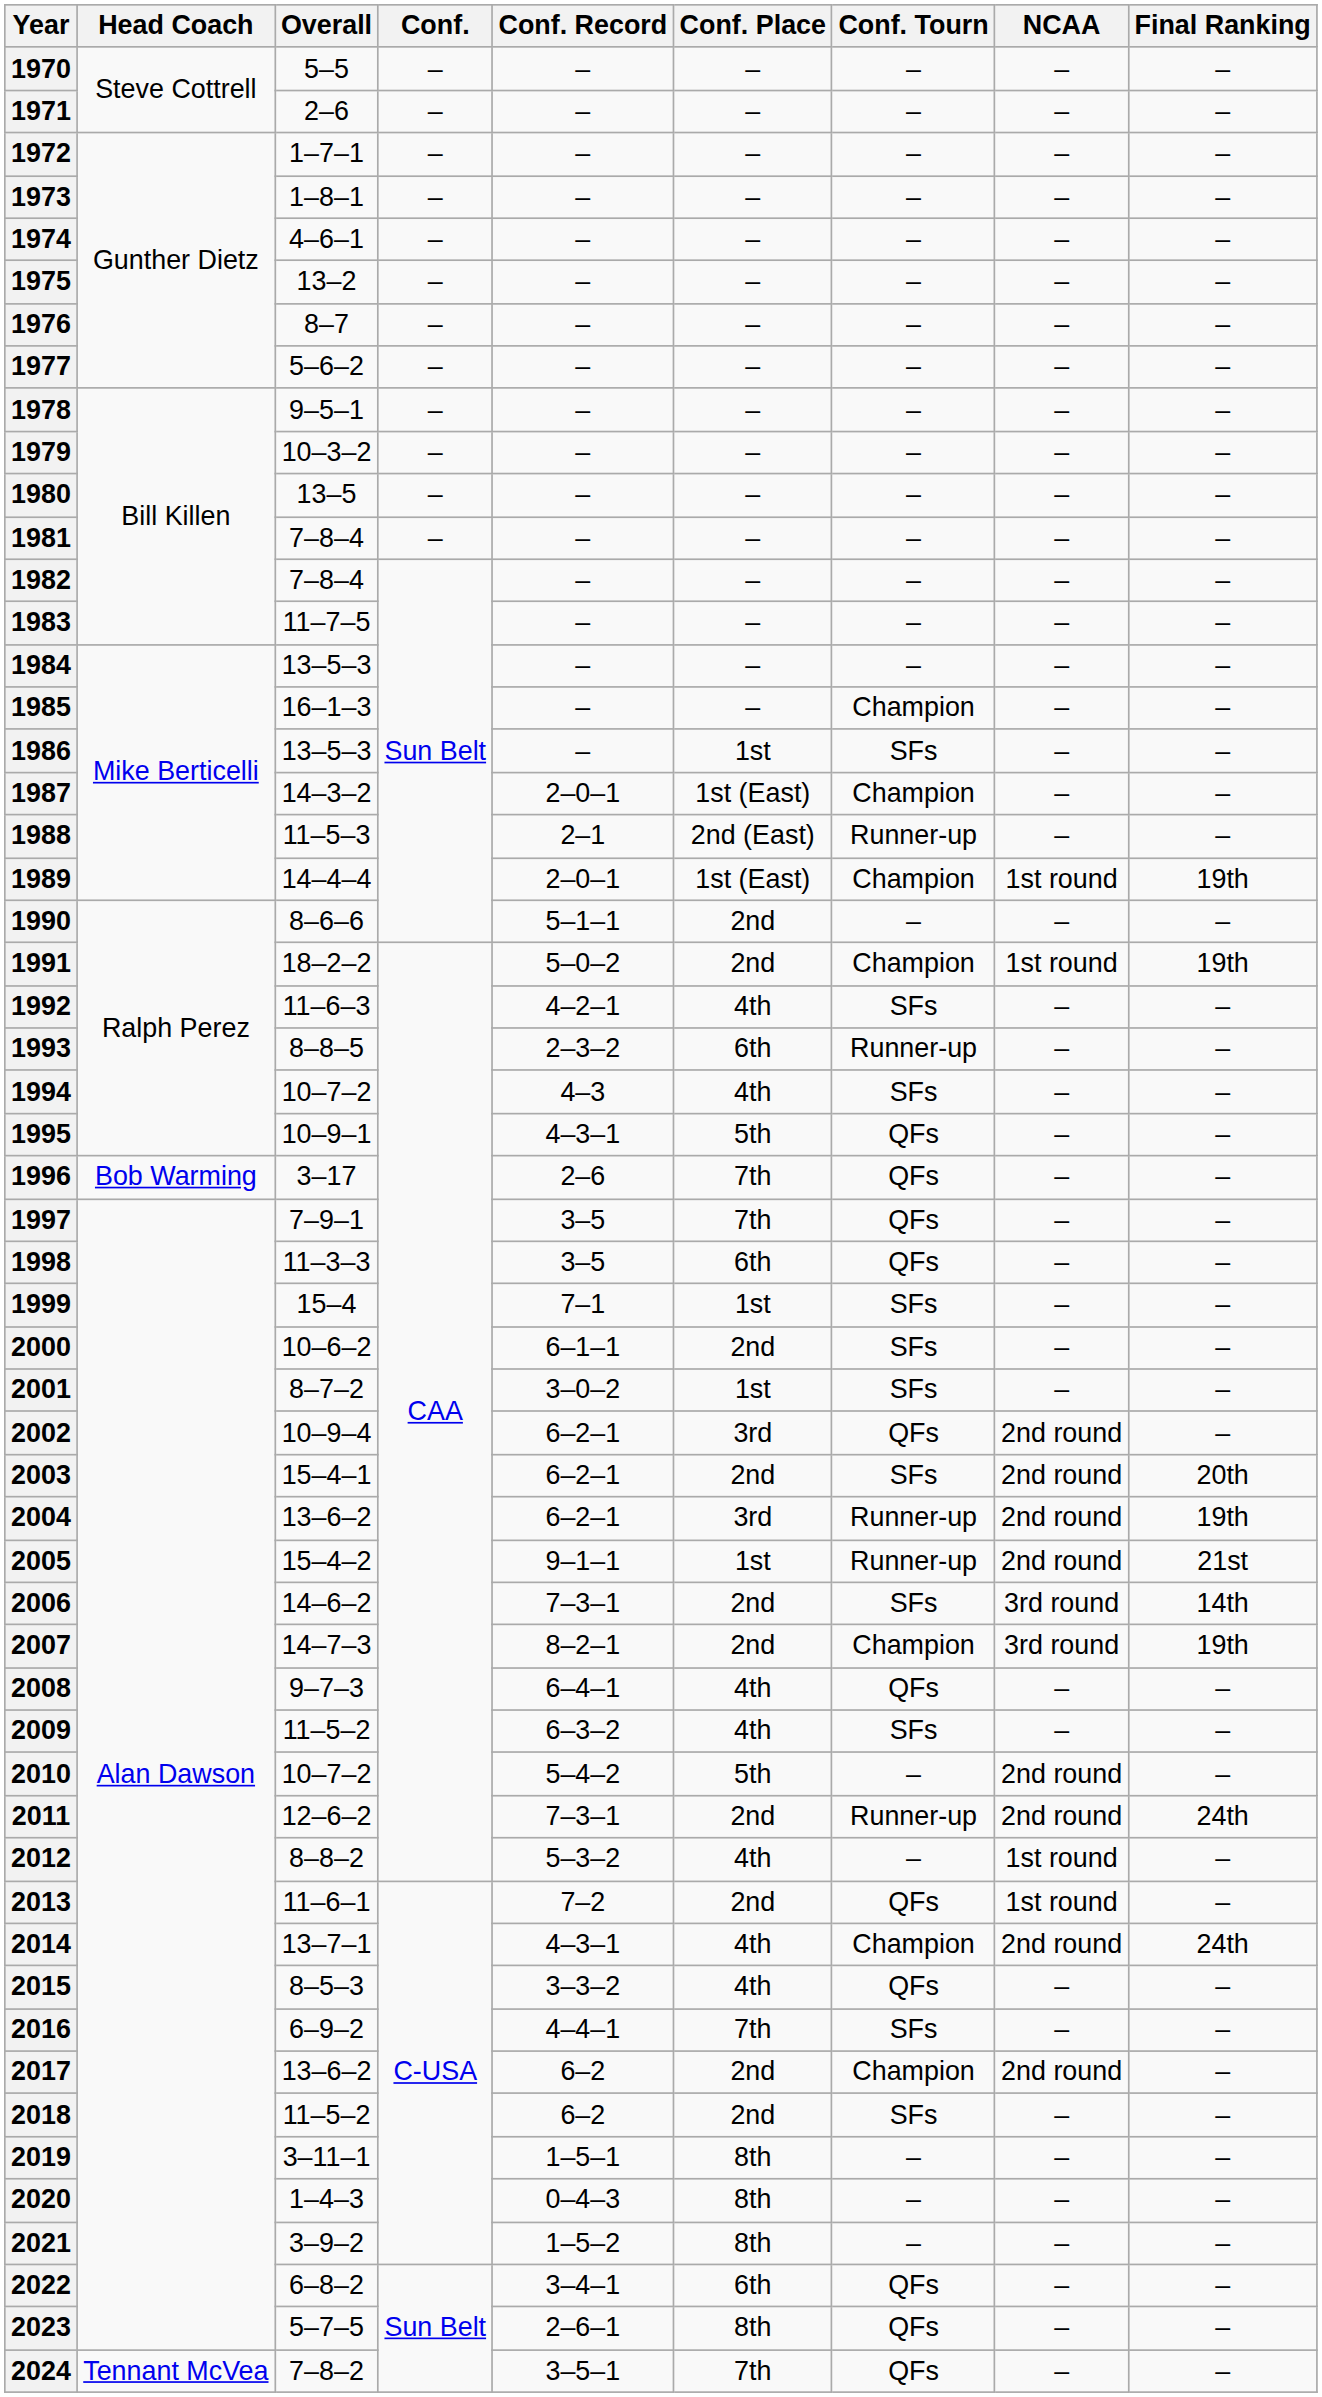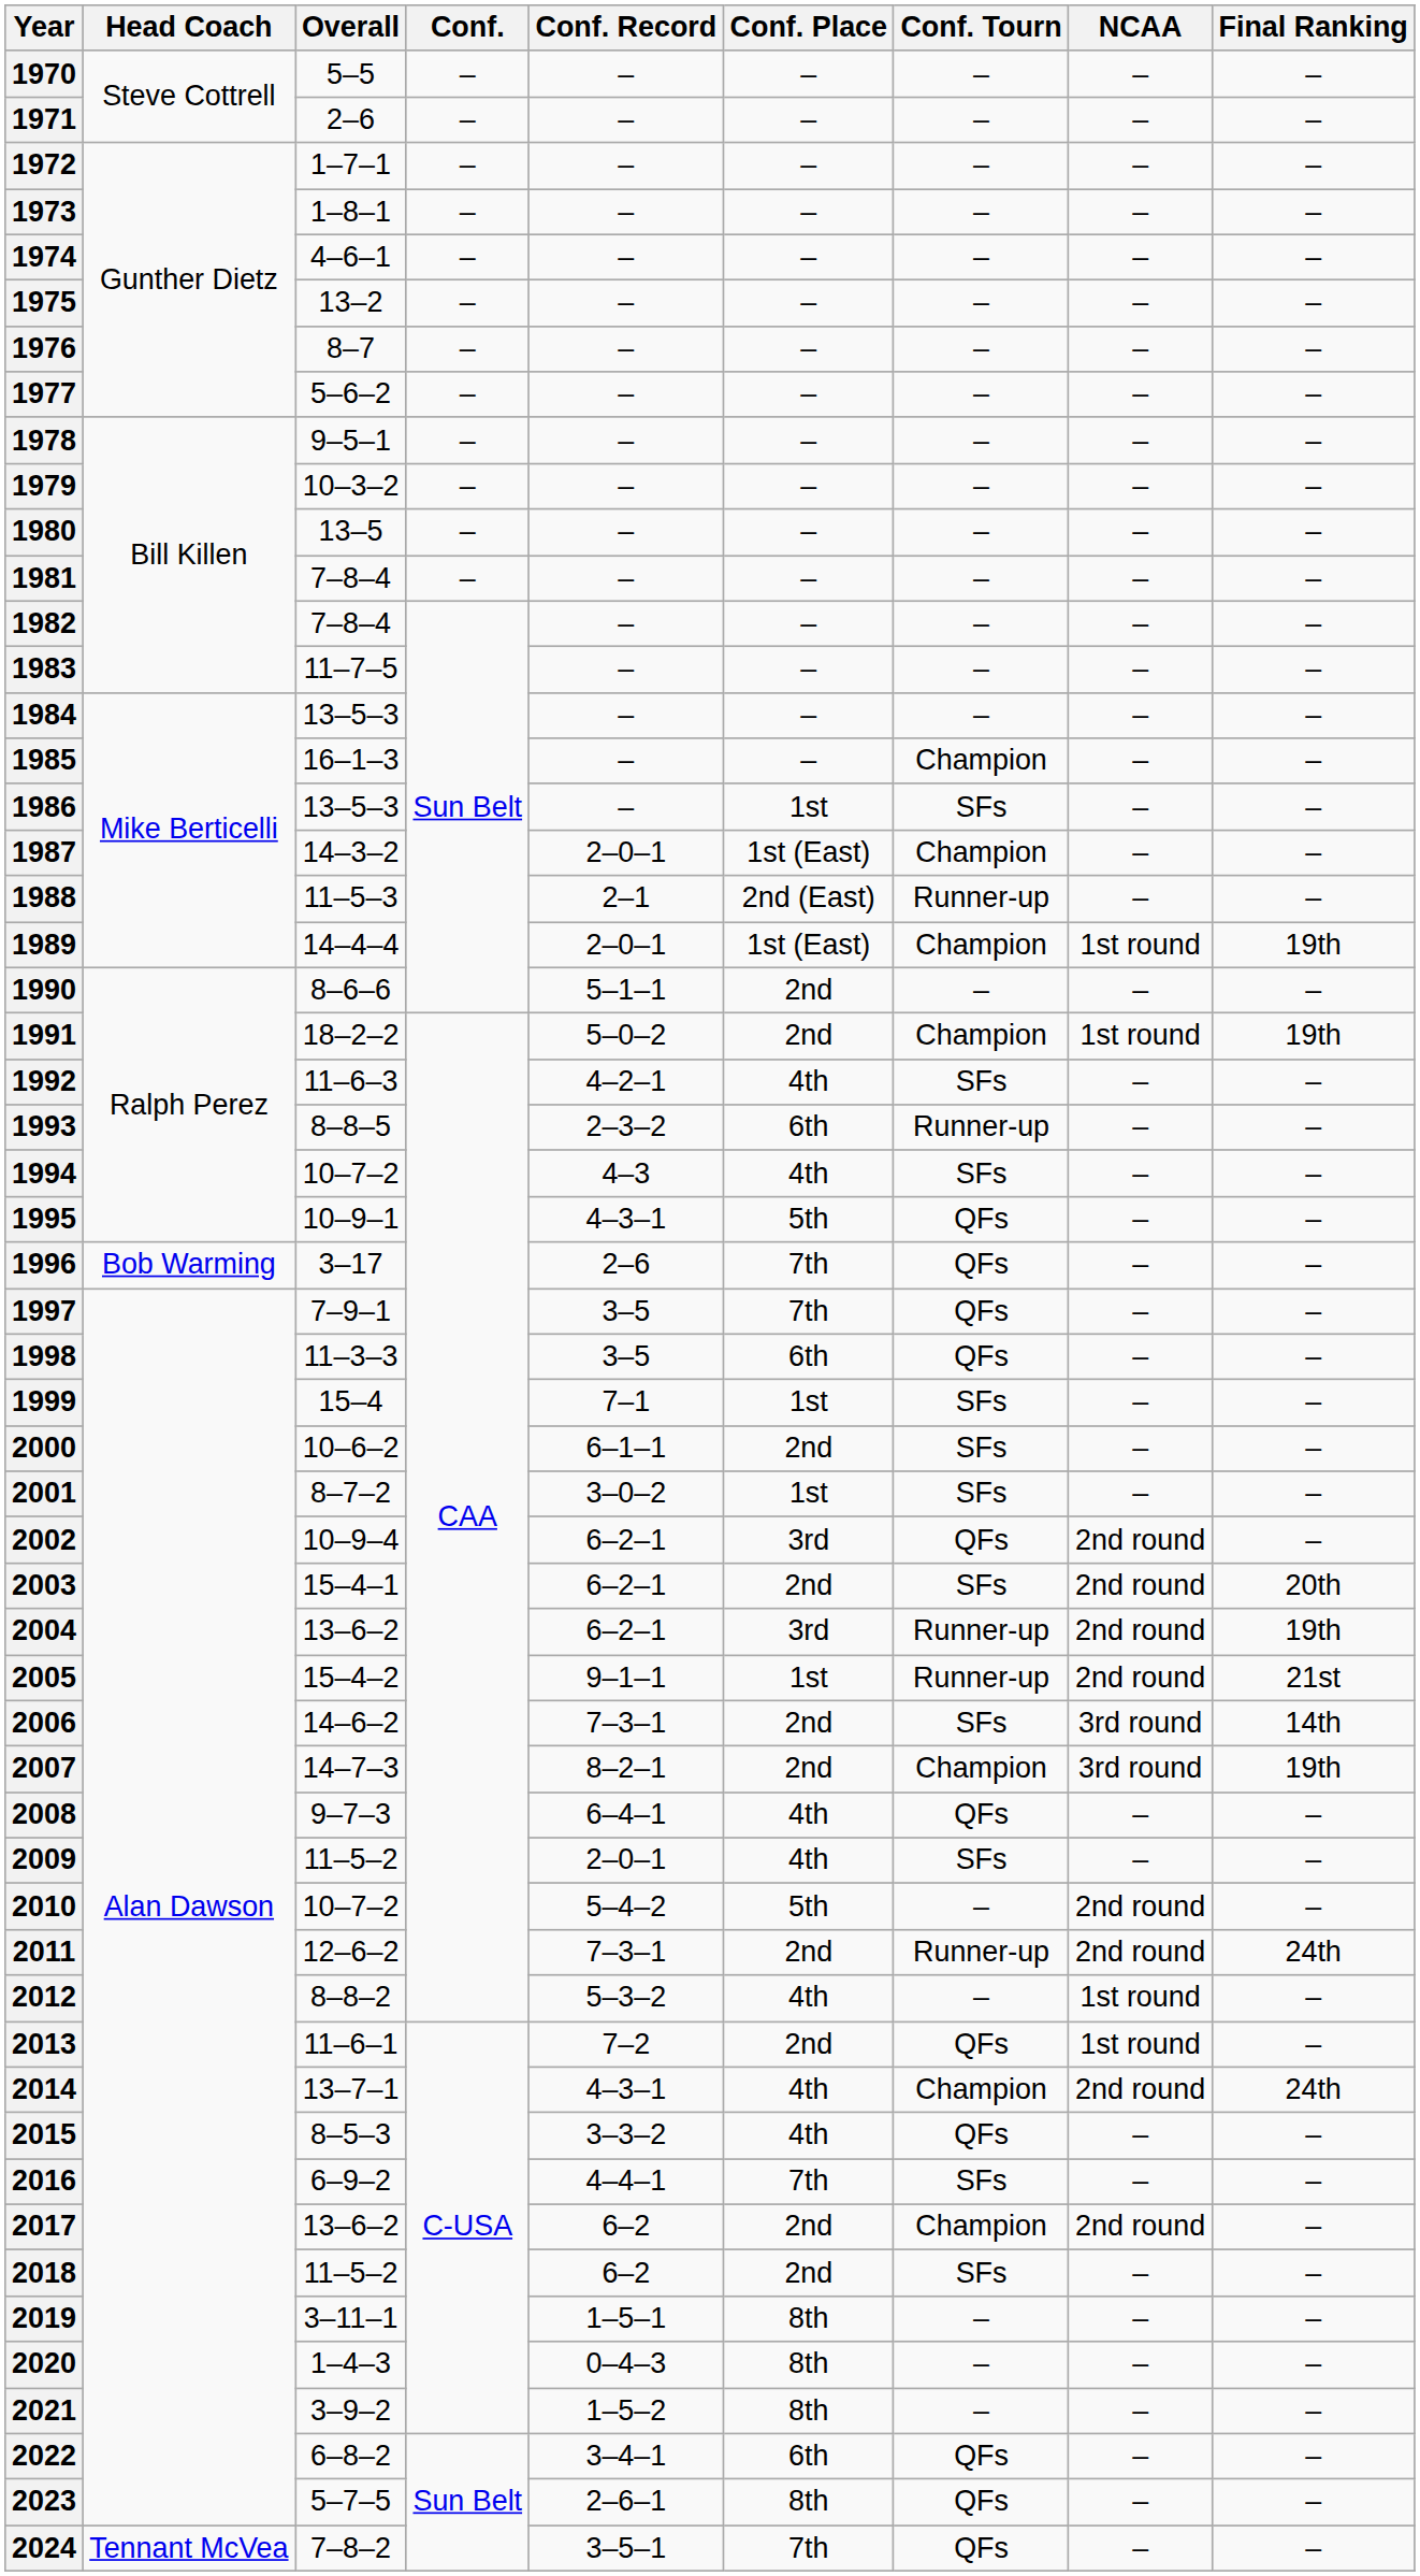2009 | Conf. Record: 6–3–2 -> 2–0–1
